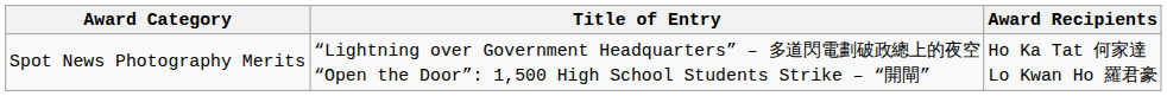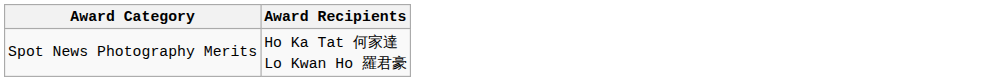- column: Title of Entry | “Lightning over Government Headquarters” – 多道閃電劃破政總上的夜空 “Open the Door”: 1,500 High School Students Strike – “開閘”
